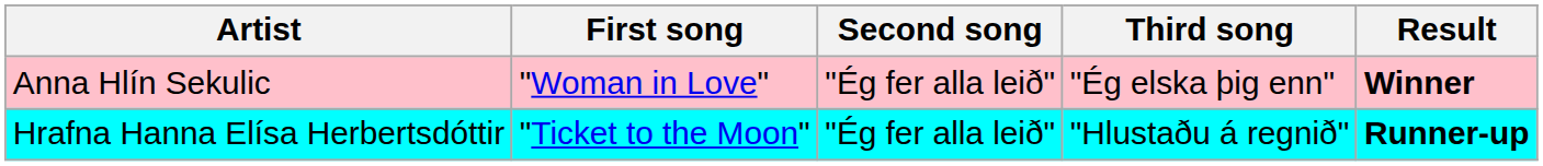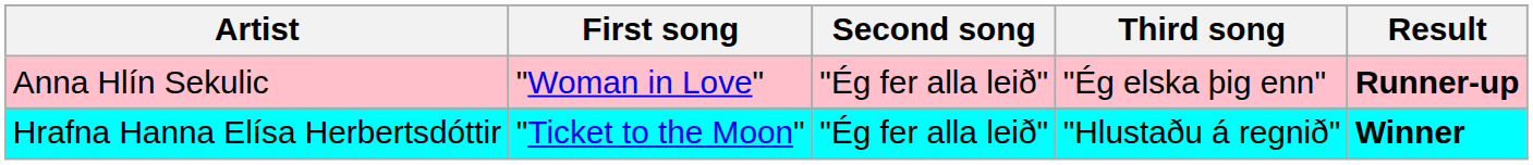Anna Hlín Sekulic | Result: Winner -> Runner-up
Hrafna Hanna Elísa Herbertsdóttir | Result: Runner-up -> Winner
